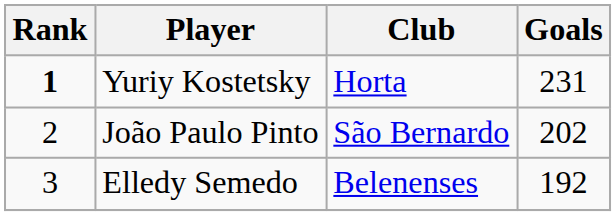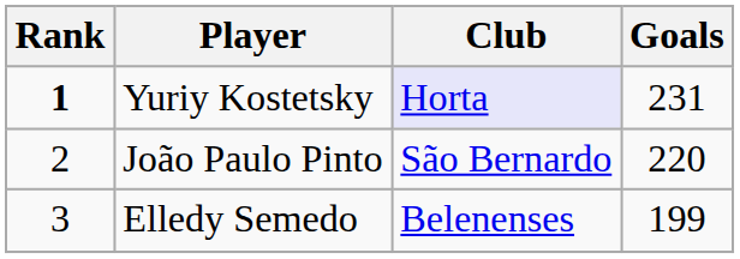Yuriy Kostetsky | Club: no background -> lavender background
João Paulo Pinto | Goals: 202 -> 220
Elledy Semedo | Goals: 192 -> 199
